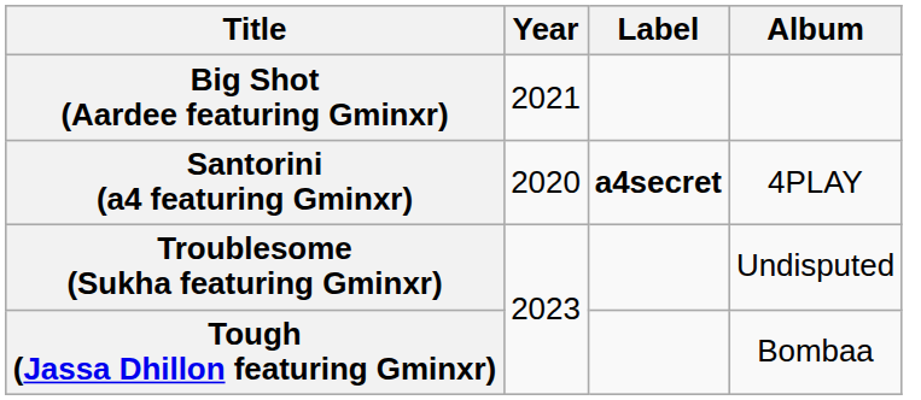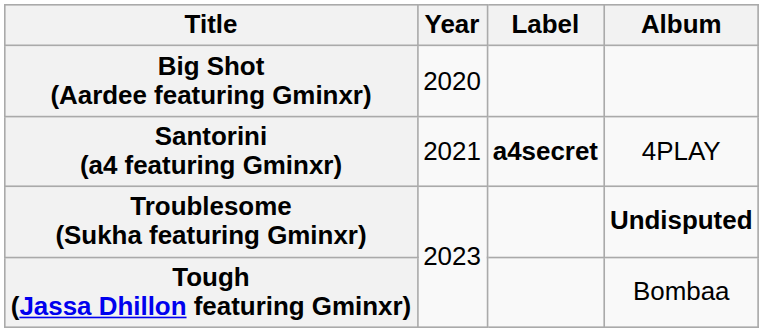Big Shot (Aardee featuring Gminxr) | Year: 2021 -> 2020
Santorini (a4 featuring Gminxr) | Year: 2020 -> 2021
Troublesome (Sukha featuring Gminxr) | Album: normal -> bold
